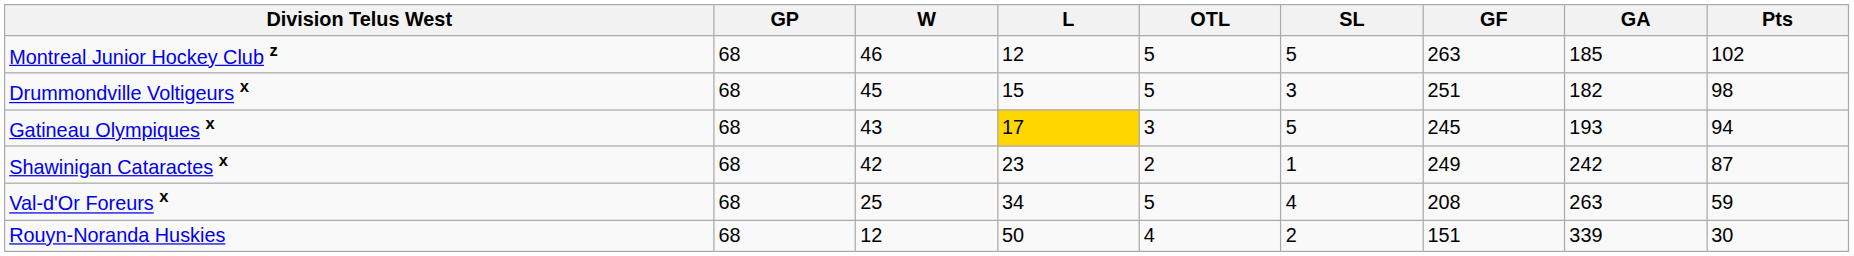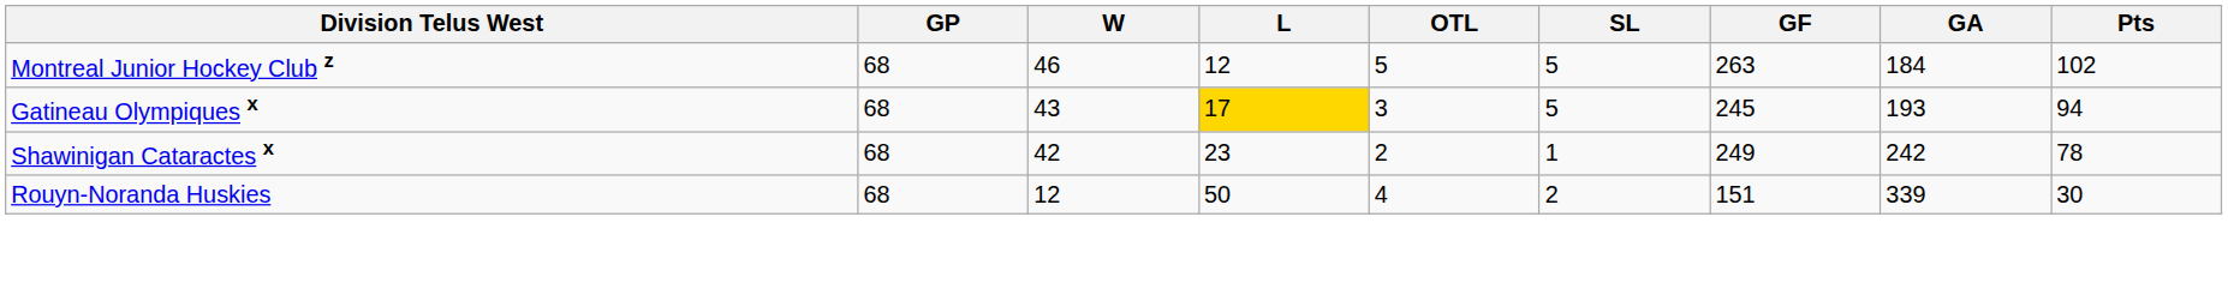Montreal Junior Hockey Club z | GA: 185 -> 184
- row: Drummondville Voltigeurs x | 68 | 45 | 15 | 5 | 3 | 251 | 182 | 98
Shawinigan Cataractes x | Pts: 87 -> 78
- row: Val-d'Or Foreurs x | 68 | 25 | 34 | 5 | 4 | 208 | 263 | 59
